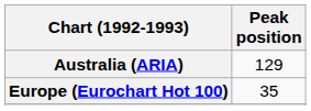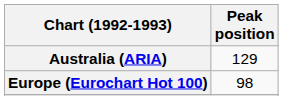Europe (Eurochart Hot 100) | Peak position: 35 -> 98
